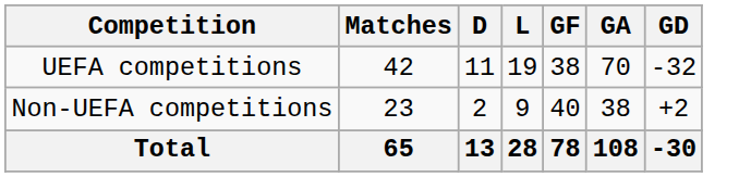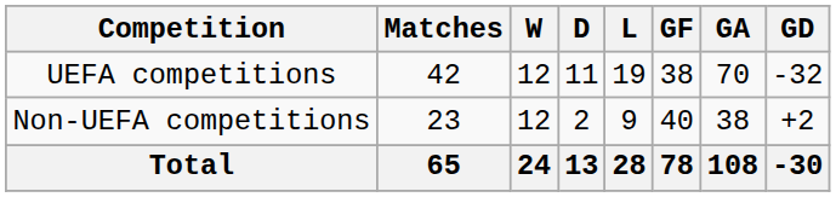+ column: W | 12 | 12 | 24
